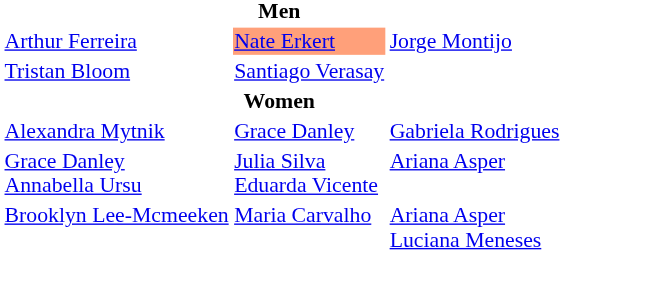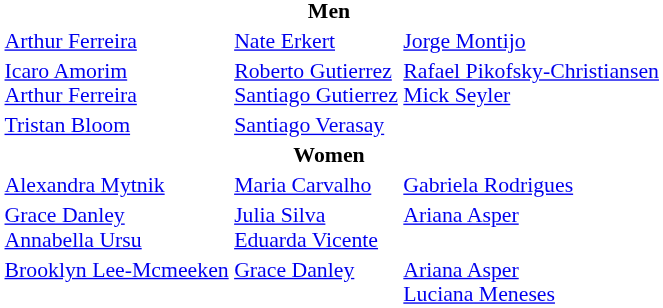Arthur Ferreira | column 3: lightsalmon background -> no background
+ row: Icaro Amorim Arthur Ferreira | Roberto Gutierrez Santiago Gutierrez | Rafael Pikofsky-Christiansen Mick Seyler
Alexandra Mytnik | column 3: Grace Danley -> Maria Carvalho
Brooklyn Lee-Mcmeeken | column 3: Maria Carvalho -> Grace Danley
